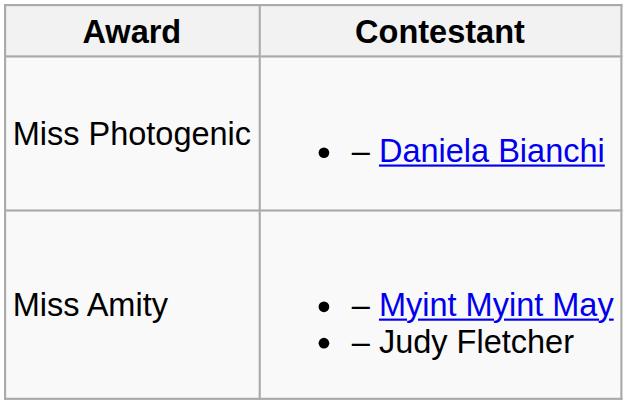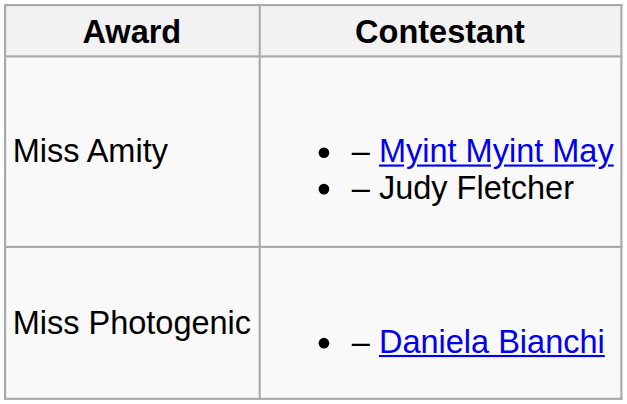rows swapped: Miss Amity <-> Miss Photogenic
